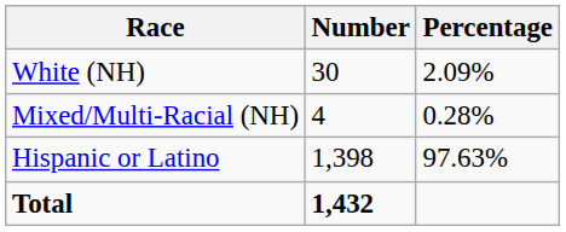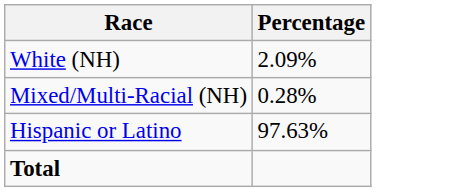- column: Number | 30 | 4 | 1,398 | 1,432
